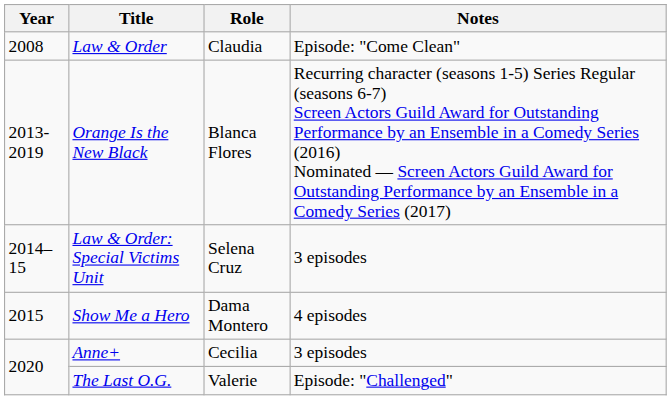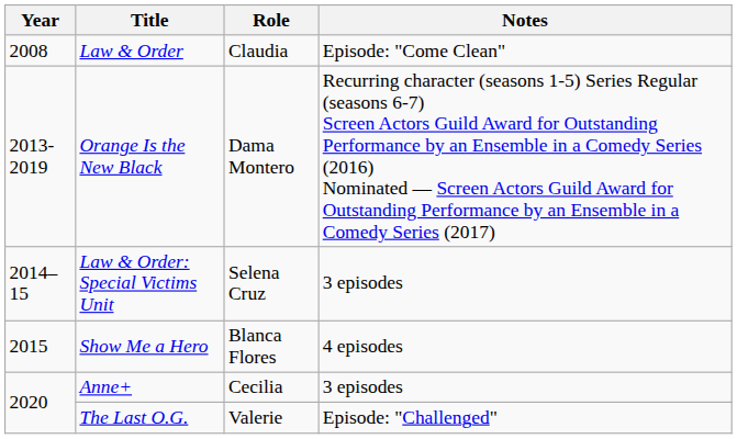Orange Is the New Black | Role: Blanca Flores -> Dama Montero
Show Me a Hero | Role: Dama Montero -> Blanca Flores
